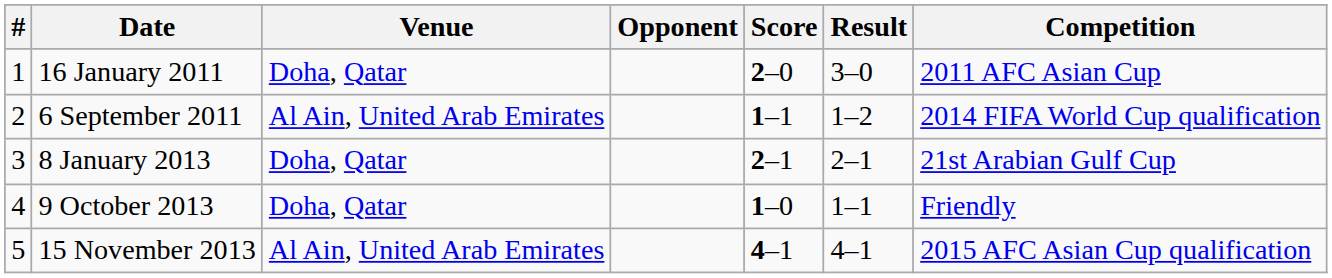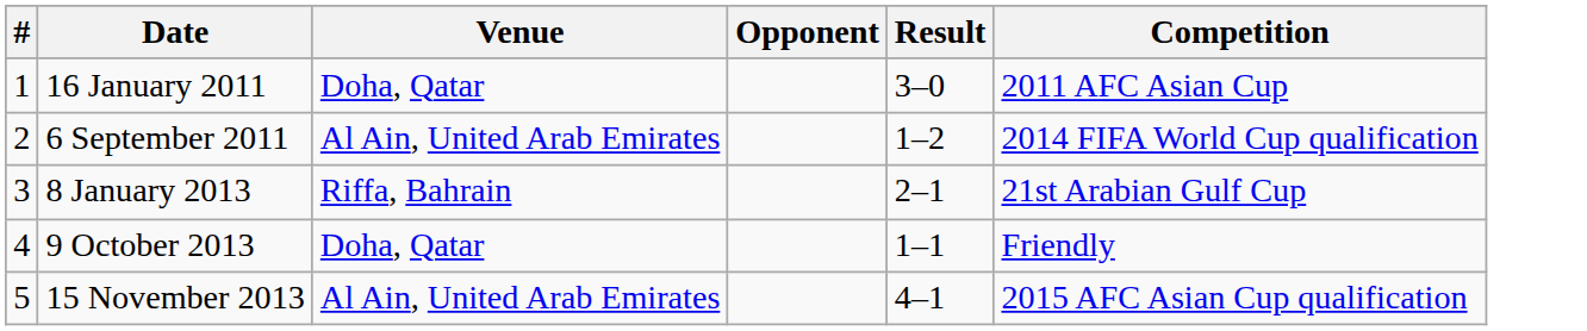- column: Score | 2–0 | 1–1 | 2–1 | 1–0 | 4–1
8 January 2013 | Venue: Doha, Qatar -> Riffa, Bahrain
